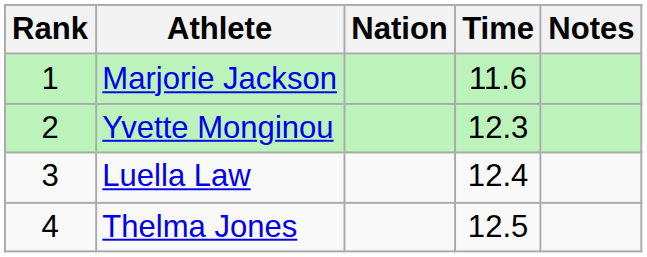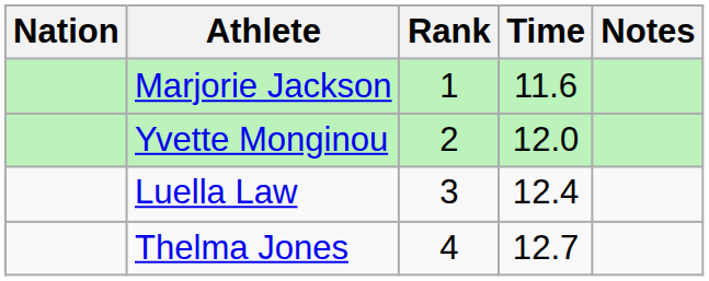columns swapped: Rank <-> Nation
Yvette Monginou | Time: 12.3 -> 12.0
Thelma Jones | Time: 12.5 -> 12.7
